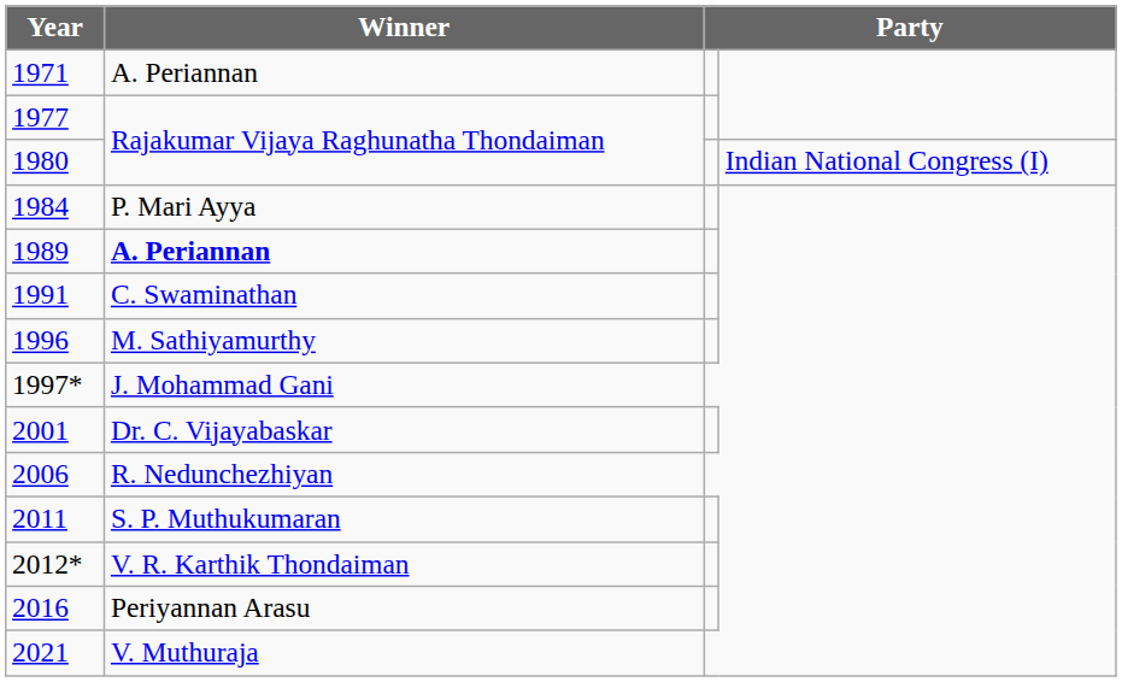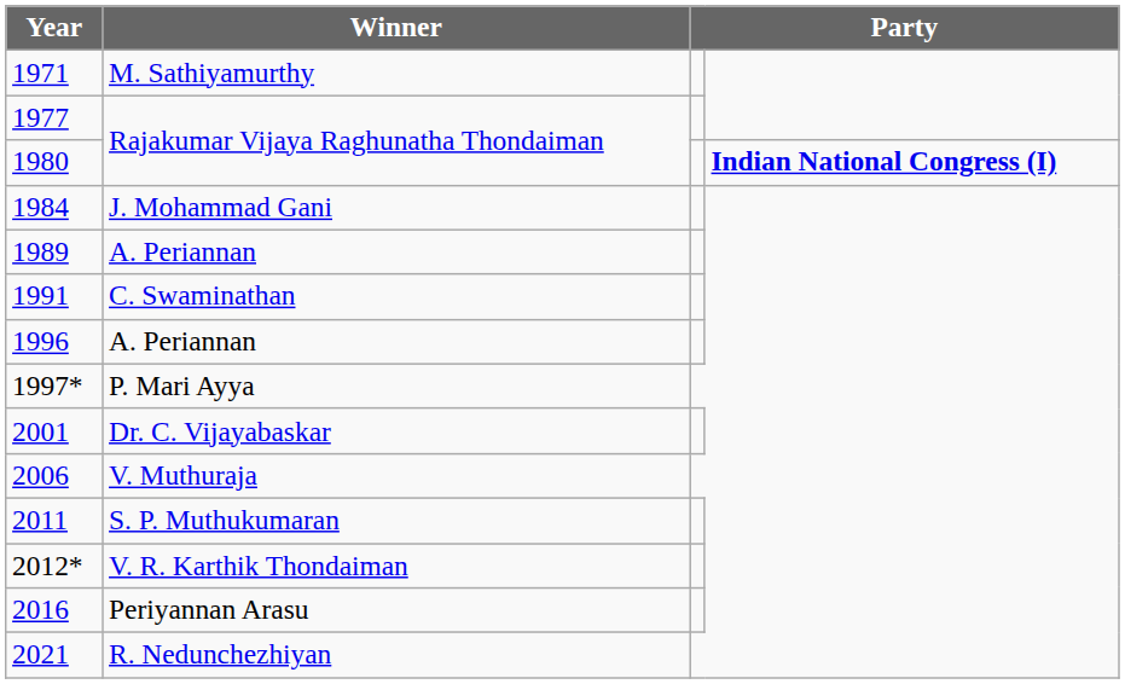1971 | Winner: A. Periannan -> M. Sathiyamurthy
1980 | column 4: normal -> bold
1984 | Winner: P. Mari Ayya -> J. Mohammad Gani
1989 | Winner: bold -> normal
1996 | Winner: M. Sathiyamurthy -> A. Periannan
1997* | Winner: J. Mohammad Gani -> P. Mari Ayya
2006 | Winner: R. Nedunchezhiyan -> V. Muthuraja
2021 | Winner: V. Muthuraja -> R. Nedunchezhiyan
